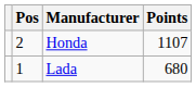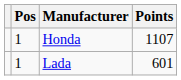Honda | Pos: 2 -> 1
Lada | Points: 680 -> 601
